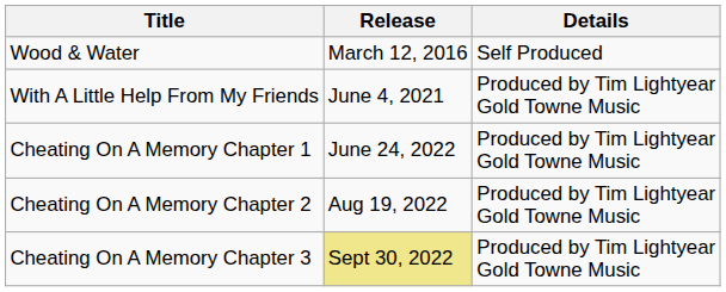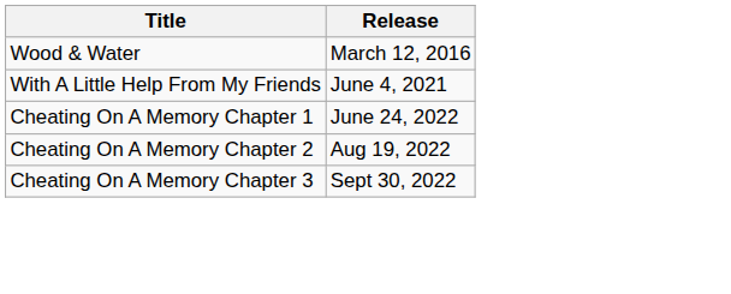- column: Details | Self Produced | Produced by Tim Lightyear Gold Towne Music | Produced by Tim Lightyear Gold Towne Music | Produced by Tim Lightyear Gold Towne Music | Produced by Tim Lightyear Gold Towne Music
Cheating On A Memory Chapter 3 | Release: khaki background -> no background
